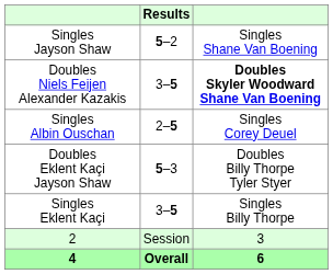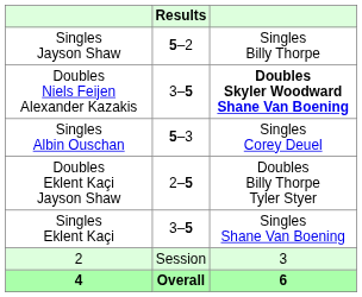Singles Jayson Shaw | column 3: Singles Shane Van Boening -> Singles Billy Thorpe
Singles Albin Ouschan | Results: 2–5 -> 5–3
Doubles Eklent Kaçi Jayson Shaw | Results: 5–3 -> 2–5
Singles Eklent Kaçi | column 3: Singles Billy Thorpe -> Singles Shane Van Boening
